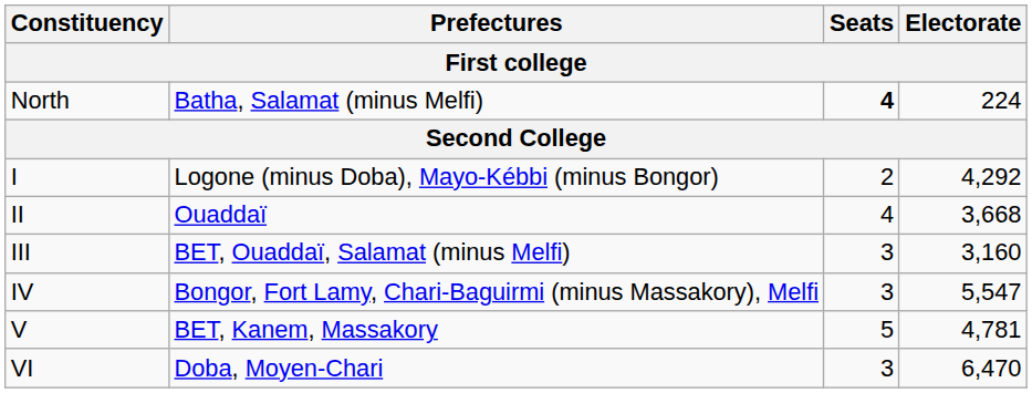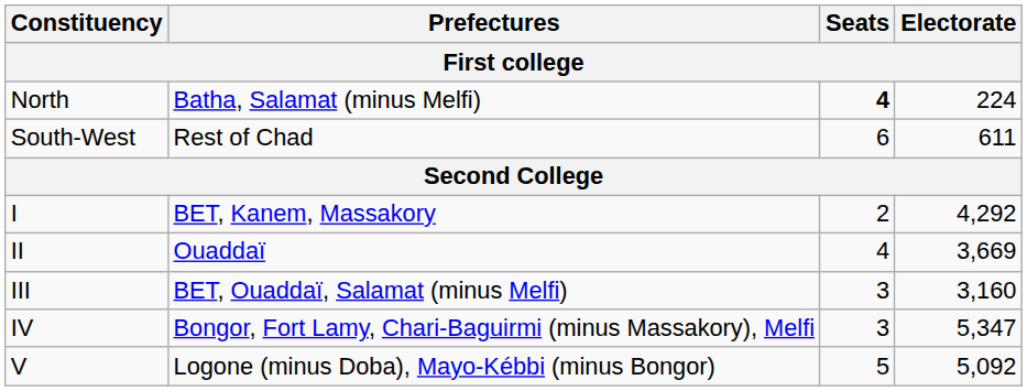+ row: South-West | Rest of Chad | 6 | 611
I | Prefectures: Logone (minus Doba), Mayo-Kébbi (minus Bongor) -> BET, Kanem, Massakory
II | Electorate: 3,668 -> 3,669
IV | Electorate: 5,547 -> 5,347
V | Prefectures: BET, Kanem, Massakory -> Logone (minus Doba), Mayo-Kébbi (minus Bongor)
V | Electorate: 4,781 -> 5,092
- row: VI | Doba, Moyen-Chari | 3 | 6,470
